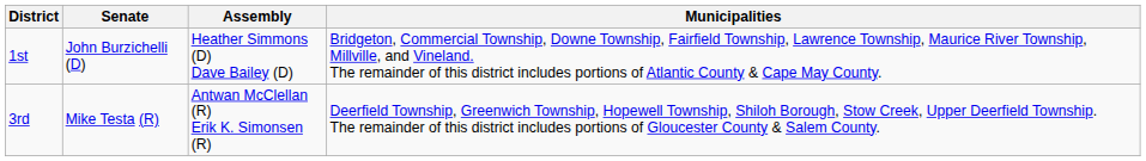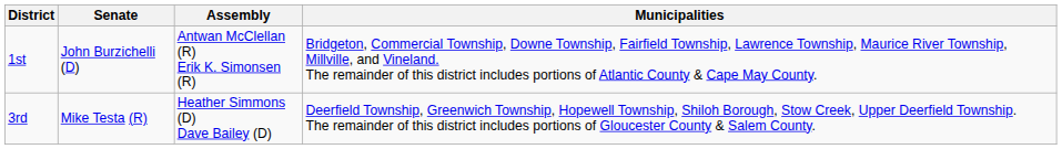1st | Assembly: Heather Simmons (D) Dave Bailey (D) -> Antwan McClellan (R) Erik K. Simonsen (R)
3rd | Assembly: Antwan McClellan (R) Erik K. Simonsen (R) -> Heather Simmons (D) Dave Bailey (D)
